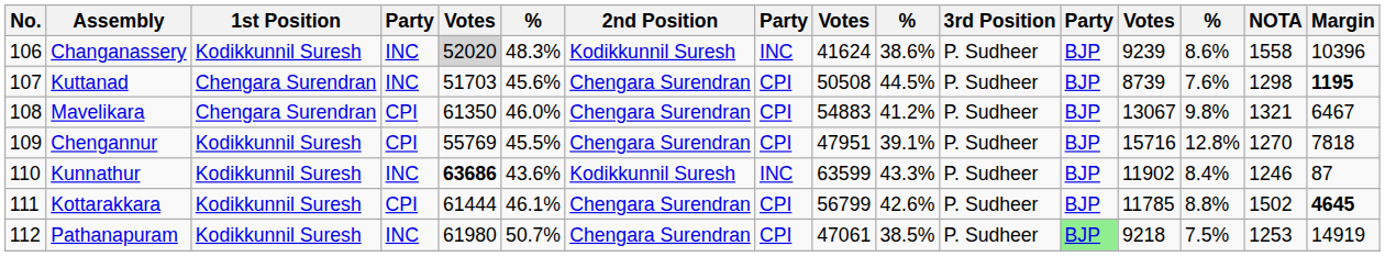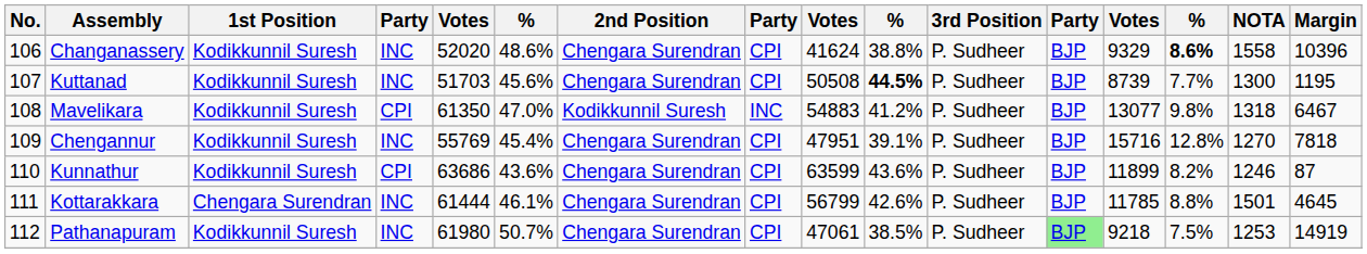Changanassery | column 5: lightgrey background -> no background
Changanassery | column 6: 48.3% -> 48.6%
Changanassery | 2nd Position: Kodikkunnil Suresh -> Chengara Surendran
Changanassery | column 8: INC -> CPI
Changanassery | column 10: 38.6% -> 38.8%
Changanassery | column 13: 9239 -> 9329
Changanassery | column 14: normal -> bold
Kuttanad | 1st Position: Chengara Surendran -> Kodikkunnil Suresh
Kuttanad | column 10: normal -> bold
Kuttanad | column 14: 7.6% -> 7.7%
Kuttanad | NOTA: 1298 -> 1300
Kuttanad | Margin: bold -> normal
Mavelikara | 1st Position: Chengara Surendran -> Kodikkunnil Suresh
Mavelikara | column 6: 46.0% -> 47.0%
Mavelikara | 2nd Position: Chengara Surendran -> Kodikkunnil Suresh
Mavelikara | column 8: CPI -> INC
Mavelikara | column 13: 13067 -> 13077
Mavelikara | NOTA: 1321 -> 1318
Chengannur | column 4: CPI -> INC
Chengannur | column 6: 45.5% -> 45.4%
Kunnathur | column 4: INC -> CPI
Kunnathur | column 5: bold -> normal
Kunnathur | 2nd Position: Kodikkunnil Suresh -> Chengara Surendran
Kunnathur | column 8: INC -> CPI
Kunnathur | column 10: 43.3% -> 43.6%
Kunnathur | column 13: 11902 -> 11899
Kunnathur | column 14: 8.4% -> 8.2%
Kottarakkara | 1st Position: Kodikkunnil Suresh -> Chengara Surendran
Kottarakkara | column 4: CPI -> INC
Kottarakkara | NOTA: 1502 -> 1501
Kottarakkara | Margin: bold -> normal
